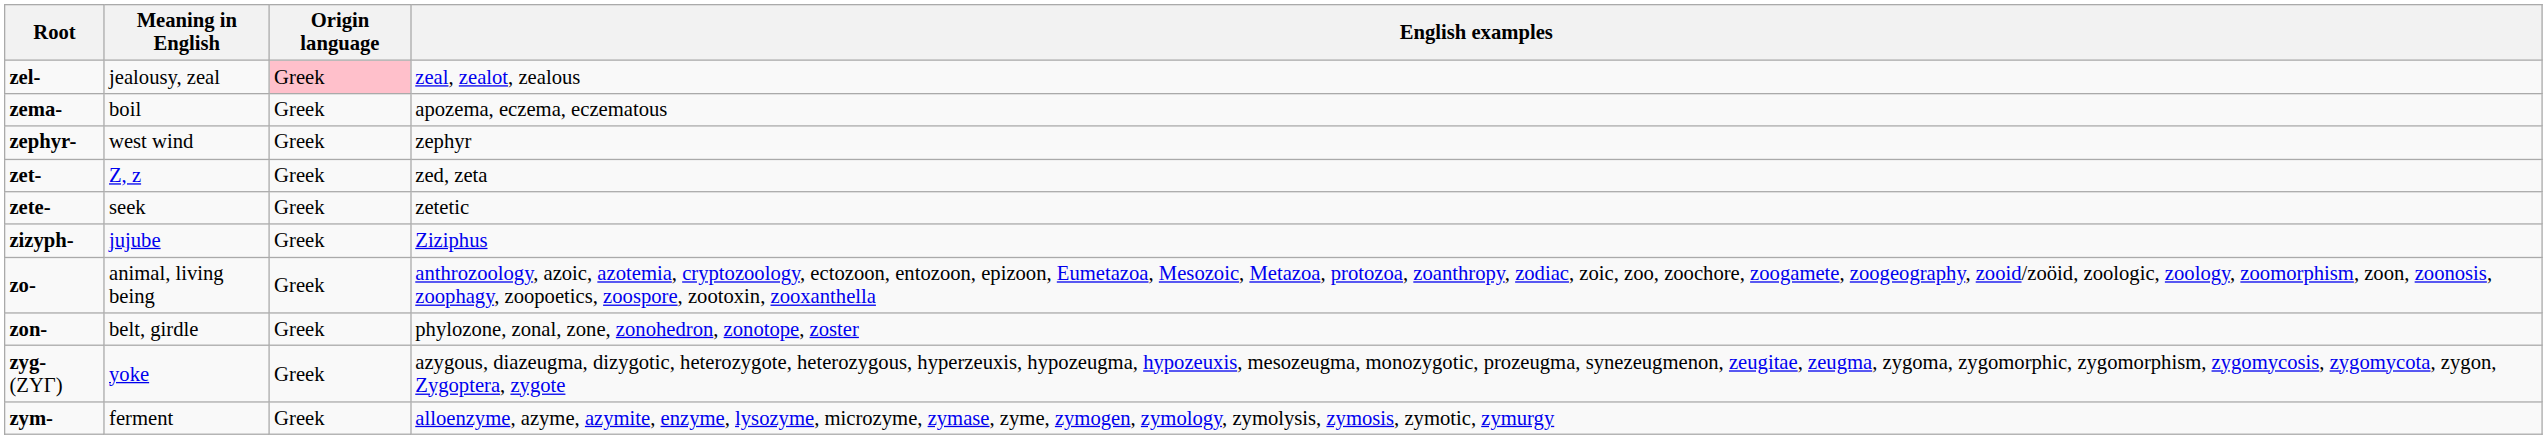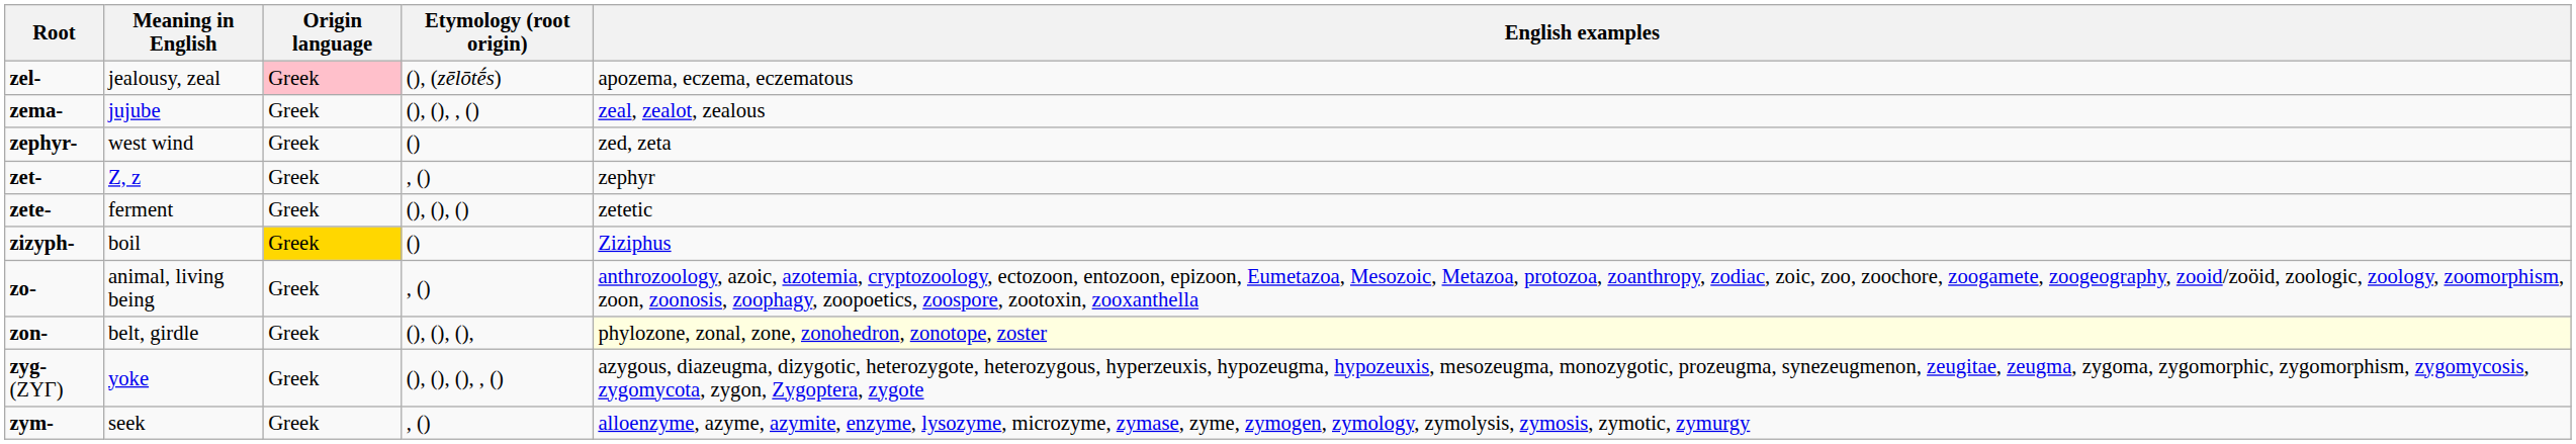+ column: Etymology (root origin) | (), (zēlōtḗs) | (), (), , () | () | , () | (), (), () | () | , () | (), (), (), | (), (), (), , () | , ()
zel- | English examples: zeal, zealot, zealous -> apozema, eczema, eczematous
zema- | Meaning in English: boil -> jujube
zema- | English examples: apozema, eczema, eczematous -> zeal, zealot, zealous
zephyr- | English examples: zephyr -> zed, zeta
zet- | English examples: zed, zeta -> zephyr
zete- | Meaning in English: seek -> ferment
zizyph- | Meaning in English: jujube -> boil
zizyph- | Origin language: no background -> gold background
zon- | English examples: no background -> lightyellow background
zym- | Meaning in English: ferment -> seek
